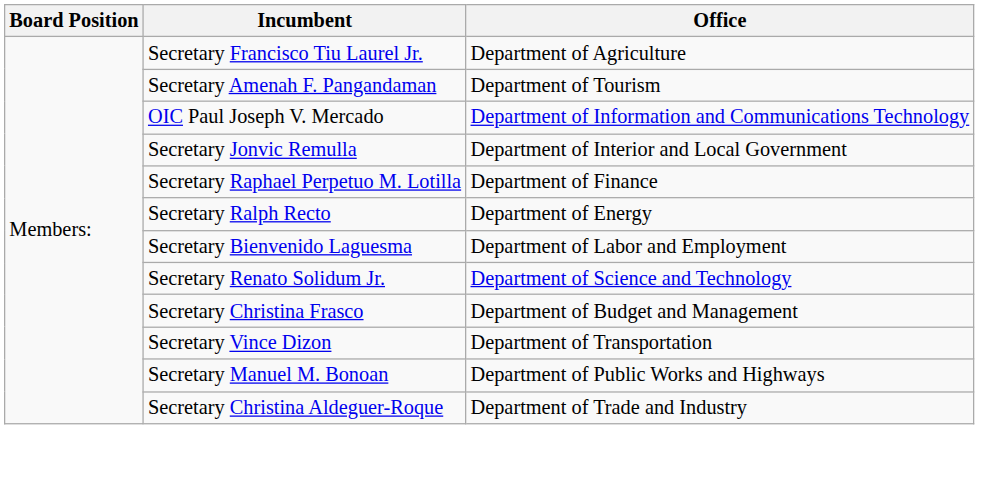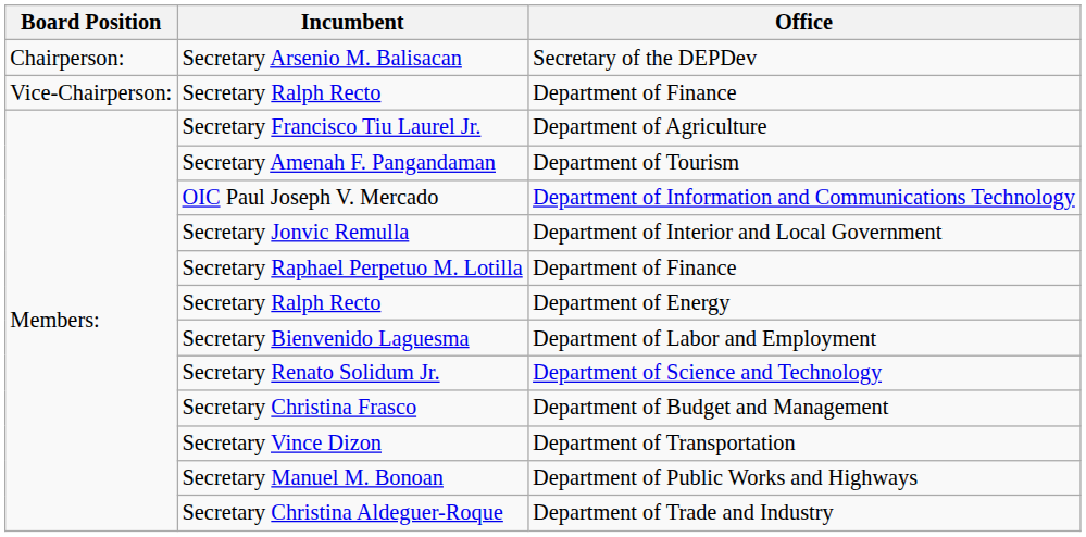+ row: Chairperson: | Secretary Arsenio M. Balisacan | Secretary of the DEPDev
+ row: Vice-Chairperson: | Secretary Ralph Recto | Department of Finance
